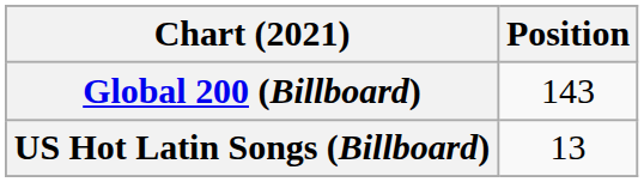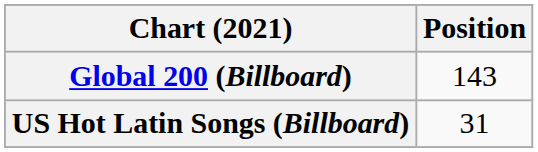US Hot Latin Songs (Billboard) | Position: 13 -> 31
